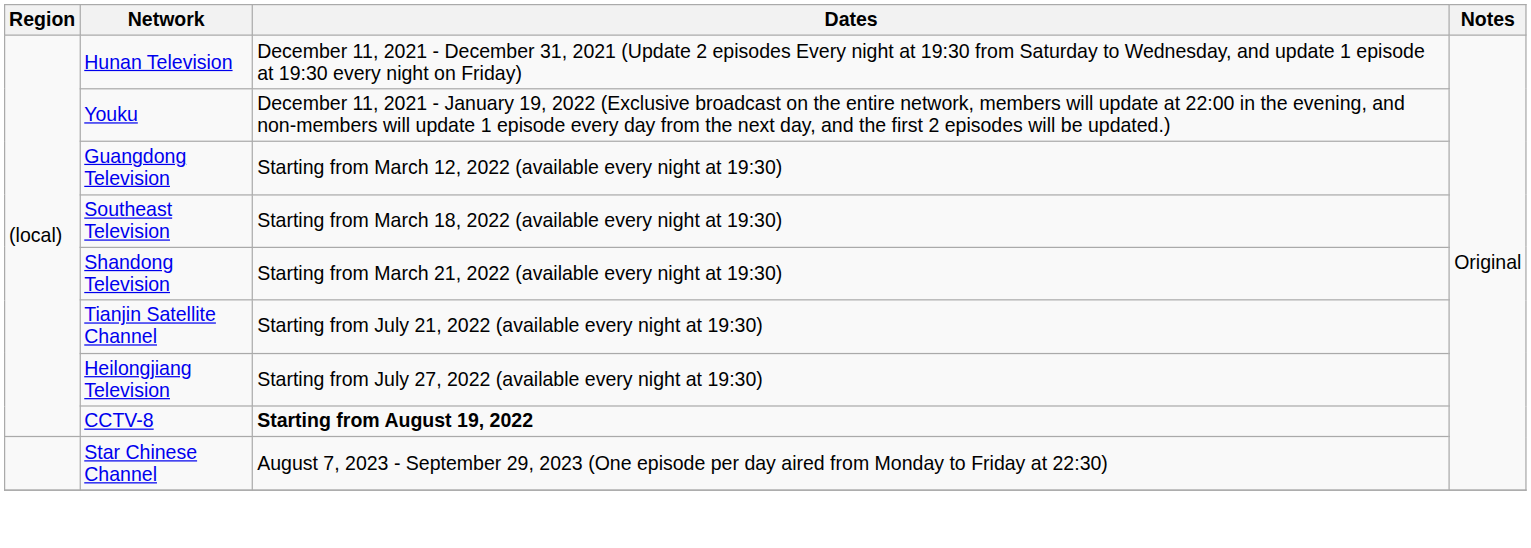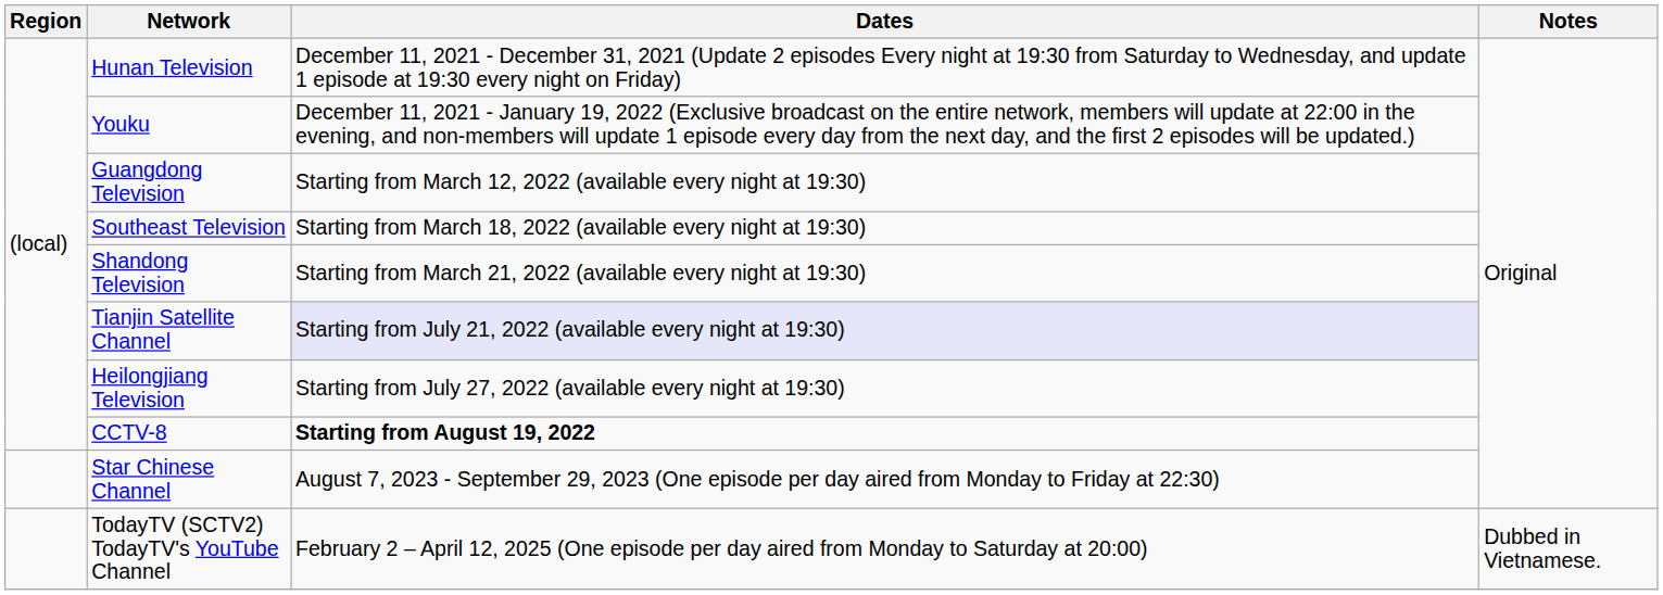Tianjin Satellite Channel | Dates: no background -> lavender background
+ row: TodayTV (SCTV2) TodayTV's YouTube Channel | February 2 – April 12, 2025 (One episode per day aired from Monday to Saturday at 20:00) | Dubbed in Vietnamese.
